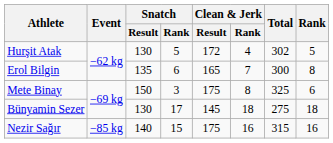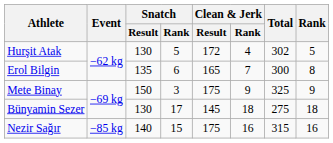Mete Binay | Clean & Jerk / Rank: 8 -> 9
Mete Binay | Rank: 6 -> 9
